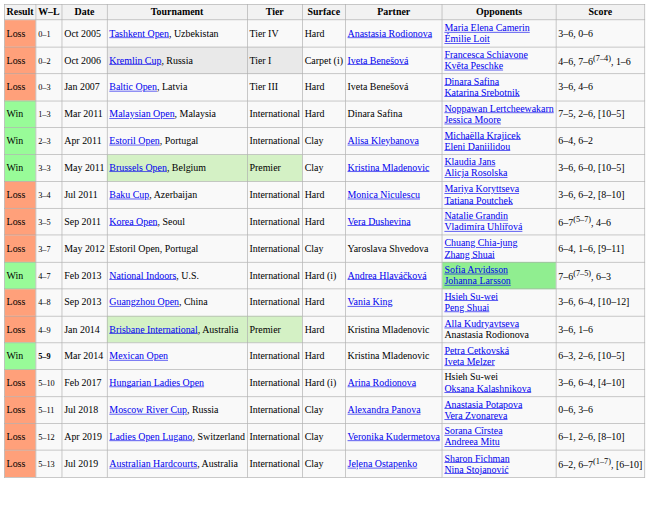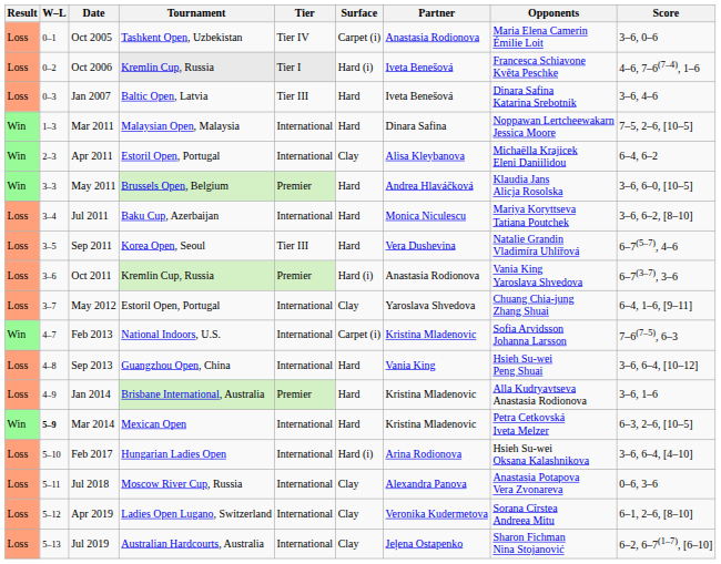Oct 2005 | Surface: Hard -> Carpet (i)
Oct 2006 | Surface: Carpet (i) -> Hard (i)
May 2011 | Surface: Clay -> Hard
May 2011 | Partner: Kristina Mladenovic -> Andrea Hlaváčková
Sep 2011 | Tier: International -> Tier III
+ row: Loss | 3–6 | Oct 2011 | Kremlin Cup, Russia | Premier | Hard (i) | Anastasia Rodionova | Vania King Yaroslava Shvedova | 6–7(3–7), 3–6
Feb 2013 | Surface: Hard (i) -> Carpet (i)
Feb 2013 | Partner: Andrea Hlaváčková -> Kristina Mladenovic
Feb 2013 | Opponents: lightgreen background -> no background
